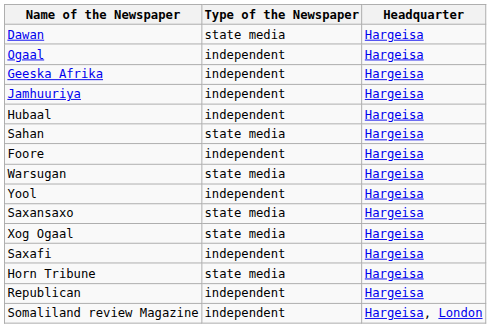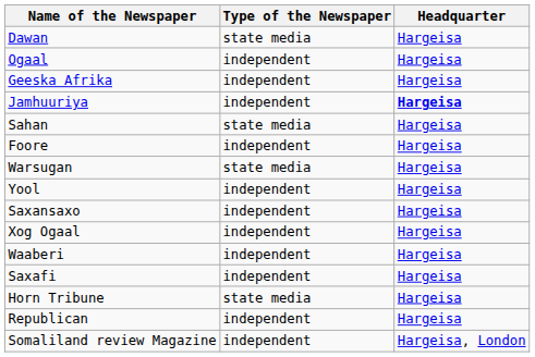Jamhuuriya | Headquarter: normal -> bold
- row: Hubaal | independent | Hargeisa
Saxansaxo | Type of the Newspaper: state media -> independent
Xog Ogaal | Type of the Newspaper: state media -> independent
+ row: Waaberi | independent | Hargeisa
